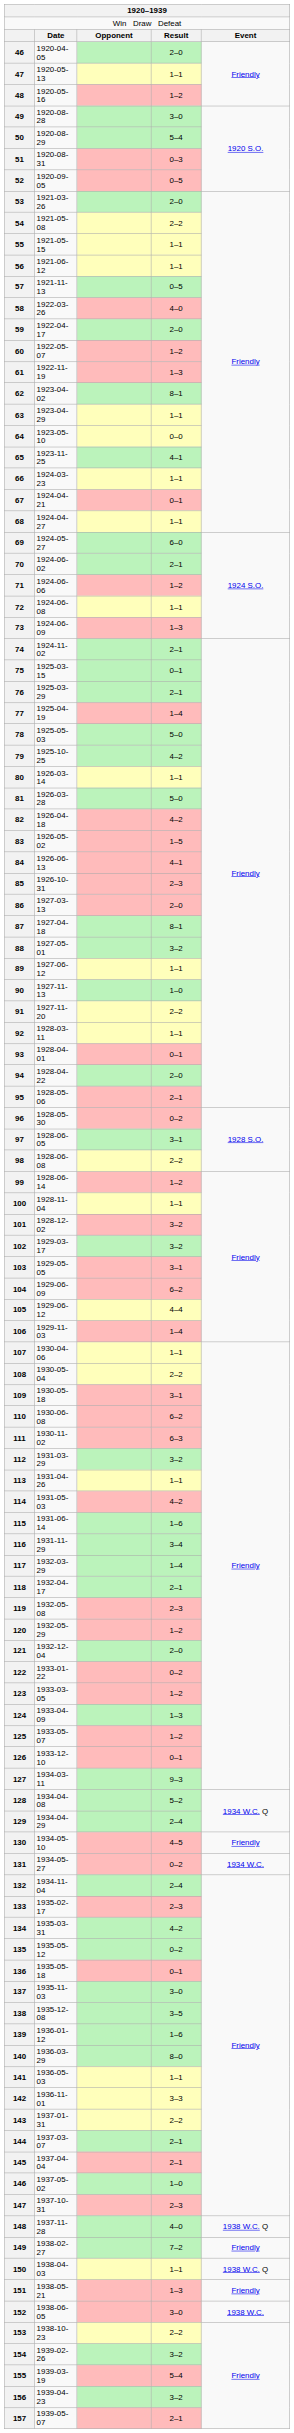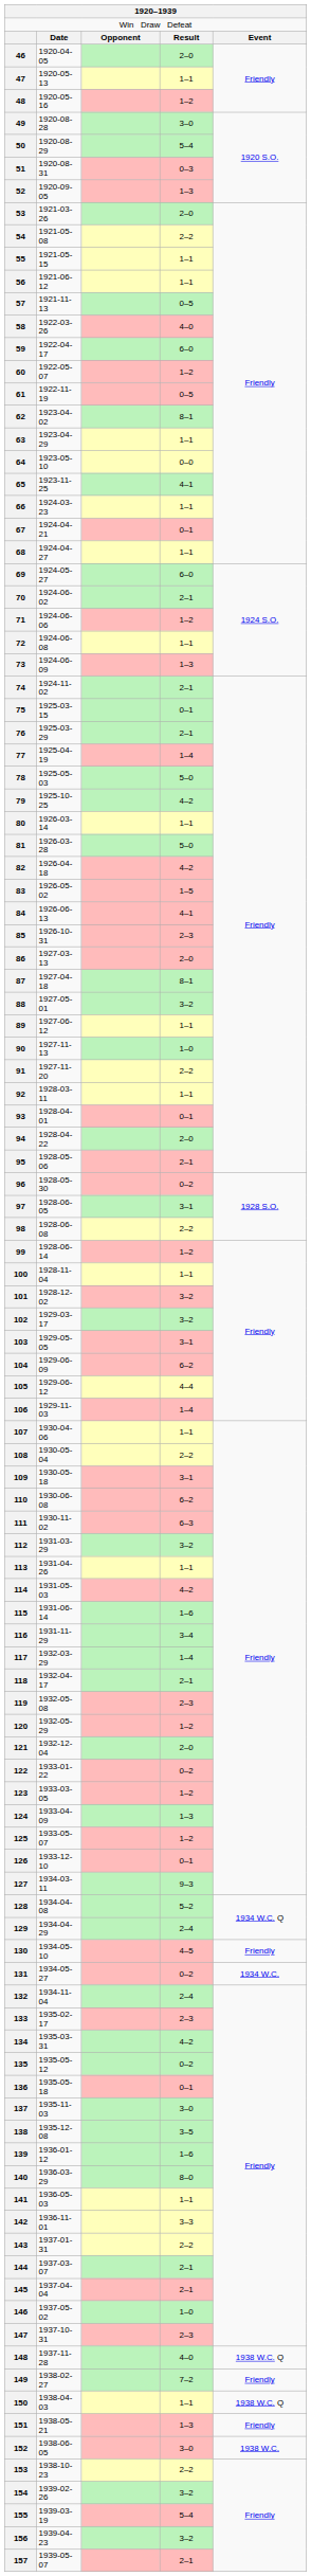52 | column 4: 0–5 -> 1–3
59 | column 4: 2–0 -> 6–0
61 | column 4: 1–3 -> 0–5
